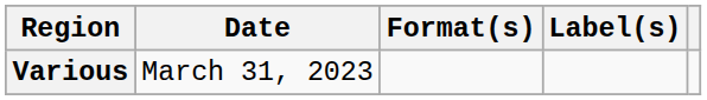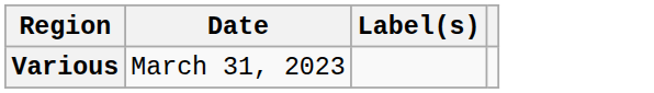- column: Format(s)
